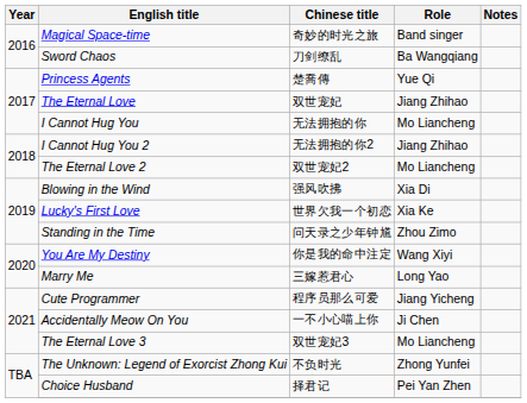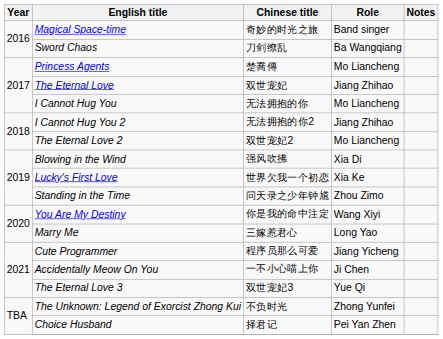Princess Agents | Role: Yue Qi -> Mo Liancheng
The Eternal Love 3 | Role: Mo Liancheng -> Yue Qi
